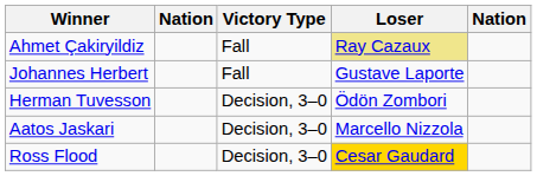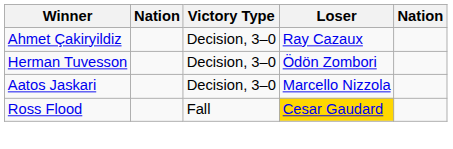Ahmet Çakiryildiz | Victory Type: Fall -> Decision, 3–0
Ahmet Çakiryildiz | Loser: khaki background -> no background
- row: Johannes Herbert | Fall | Gustave Laporte
Ross Flood | Victory Type: Decision, 3–0 -> Fall
